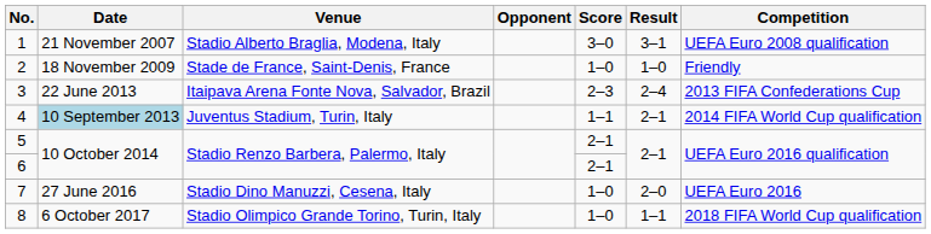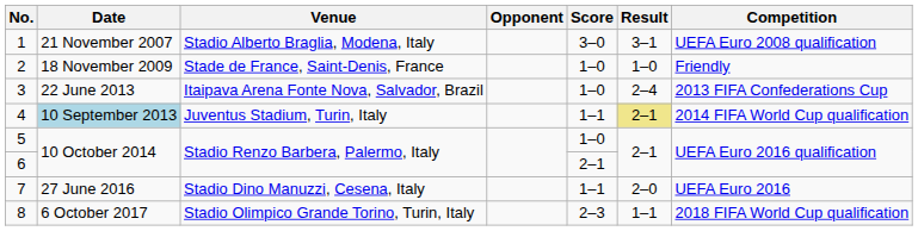3 | Score: 2–3 -> 1–0
4 | Result: no background -> khaki background
5 | Score: 2–1 -> 1–0
7 | Score: 1–0 -> 1–1
8 | Score: 1–0 -> 2–3
